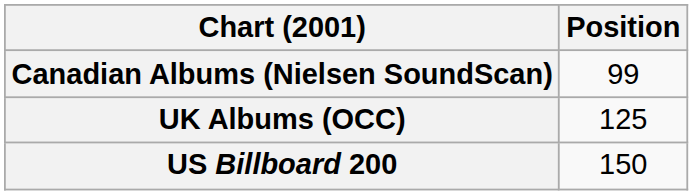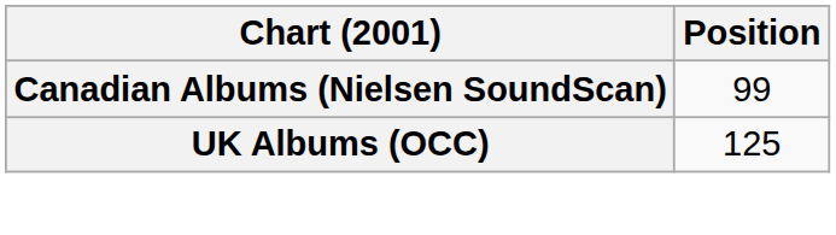- row: US Billboard 200 | 150
